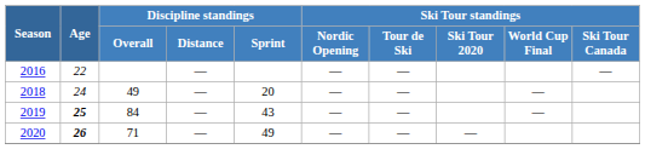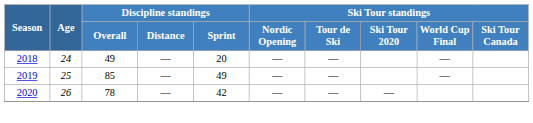- row: 2016 | 22 | — | — | — | —
2019 | Age: bold -> normal
2019 | Discipline standings / Overall: 84 -> 85
2019 | Discipline standings / Sprint: 43 -> 49
2020 | Age: bold -> normal
2020 | Discipline standings / Overall: 71 -> 78
2020 | Discipline standings / Sprint: 49 -> 42
